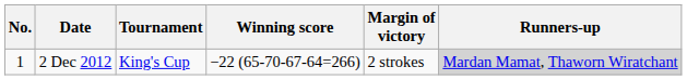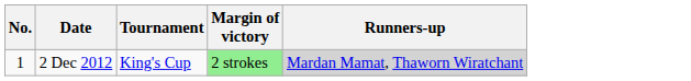- column: Winning score | −22 (65-70-67-64=266)
2 Dec 2012 | Margin of victory: no background -> lightgreen background
